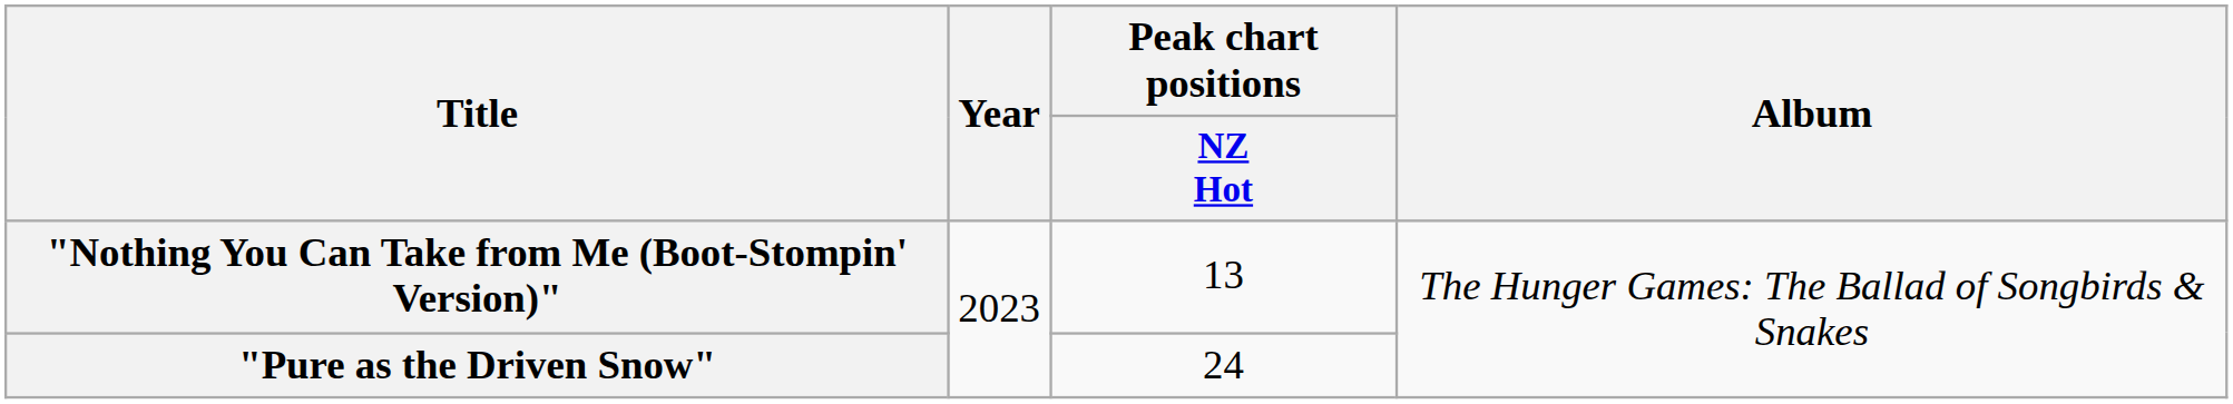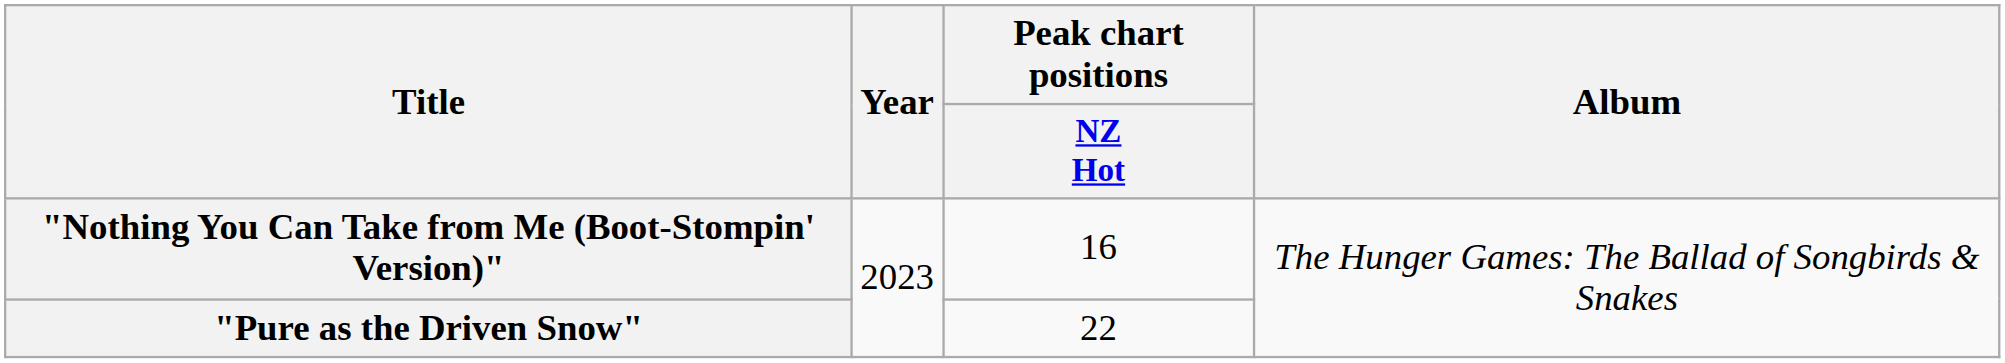"Nothing You Can Take from Me (Boot-Stompin' Version)" | Peak chart positions / NZ Hot: 13 -> 16
"Pure as the Driven Snow" | Peak chart positions / NZ Hot: 24 -> 22
